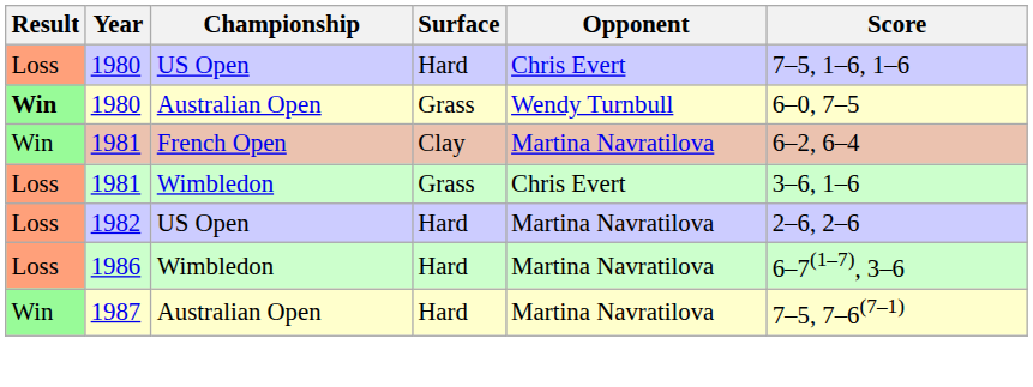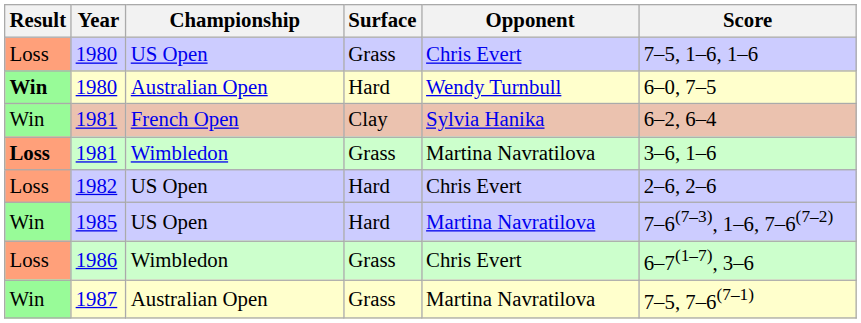1980 / US Open | Surface: Hard -> Grass
1980 / Australian Open | Surface: Grass -> Hard
1981 / French Open | Opponent: Martina Navratilova -> Sylvia Hanika
1981 / Wimbledon | Result: normal -> bold
1981 / Wimbledon | Opponent: Chris Evert -> Martina Navratilova
1982 | Opponent: Martina Navratilova -> Chris Evert
+ row: Win | 1985 | US Open | Hard | Martina Navratilova | 7–6(7–3), 1–6, 7–6(7–2)
1986 | Surface: Hard -> Grass
1986 | Opponent: Martina Navratilova -> Chris Evert
1987 | Surface: Hard -> Grass
